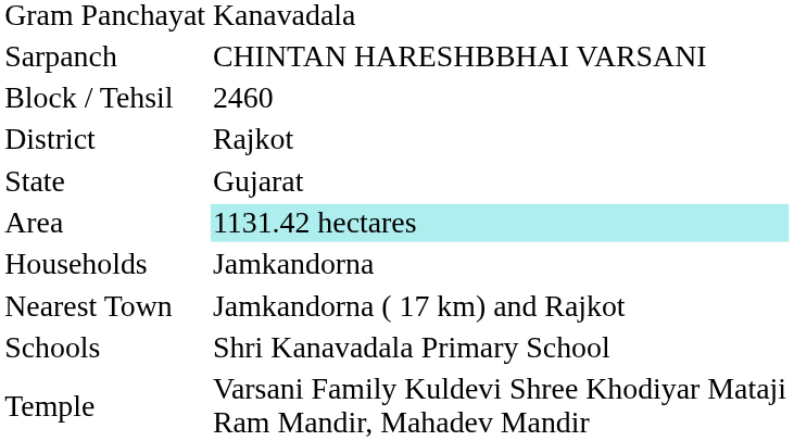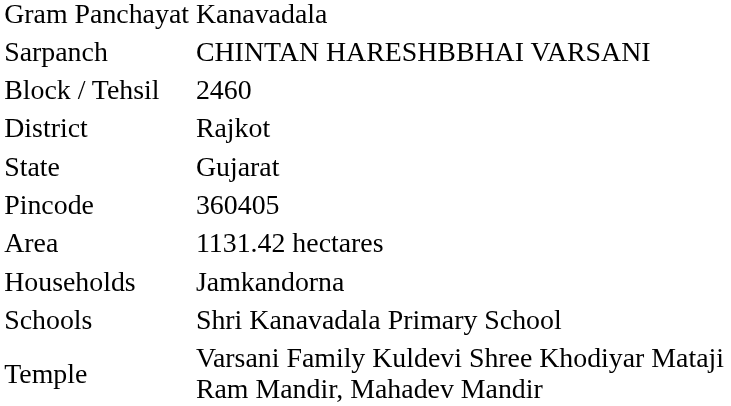+ row: Pincode | 360405
Area | column 2: paleturquoise background -> no background
- row: Nearest Town | Jamkandorna ( 17 km) and Rajkot
